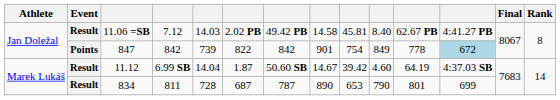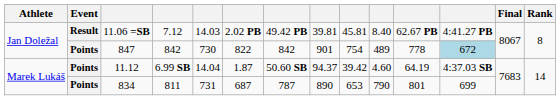11.06 =SB | column 8: 14.58 -> 39.81
847 | column 5: 739 -> 730
847 | column 10: 849 -> 489
11.12 | Event: Result -> Points
11.12 | column 8: 14.67 -> 94.37
834 | Event: Result -> Points
834 | column 5: 728 -> 731
